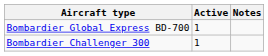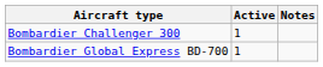rows swapped: Bombardier Global Express BD-700 <-> Bombardier Challenger 300
